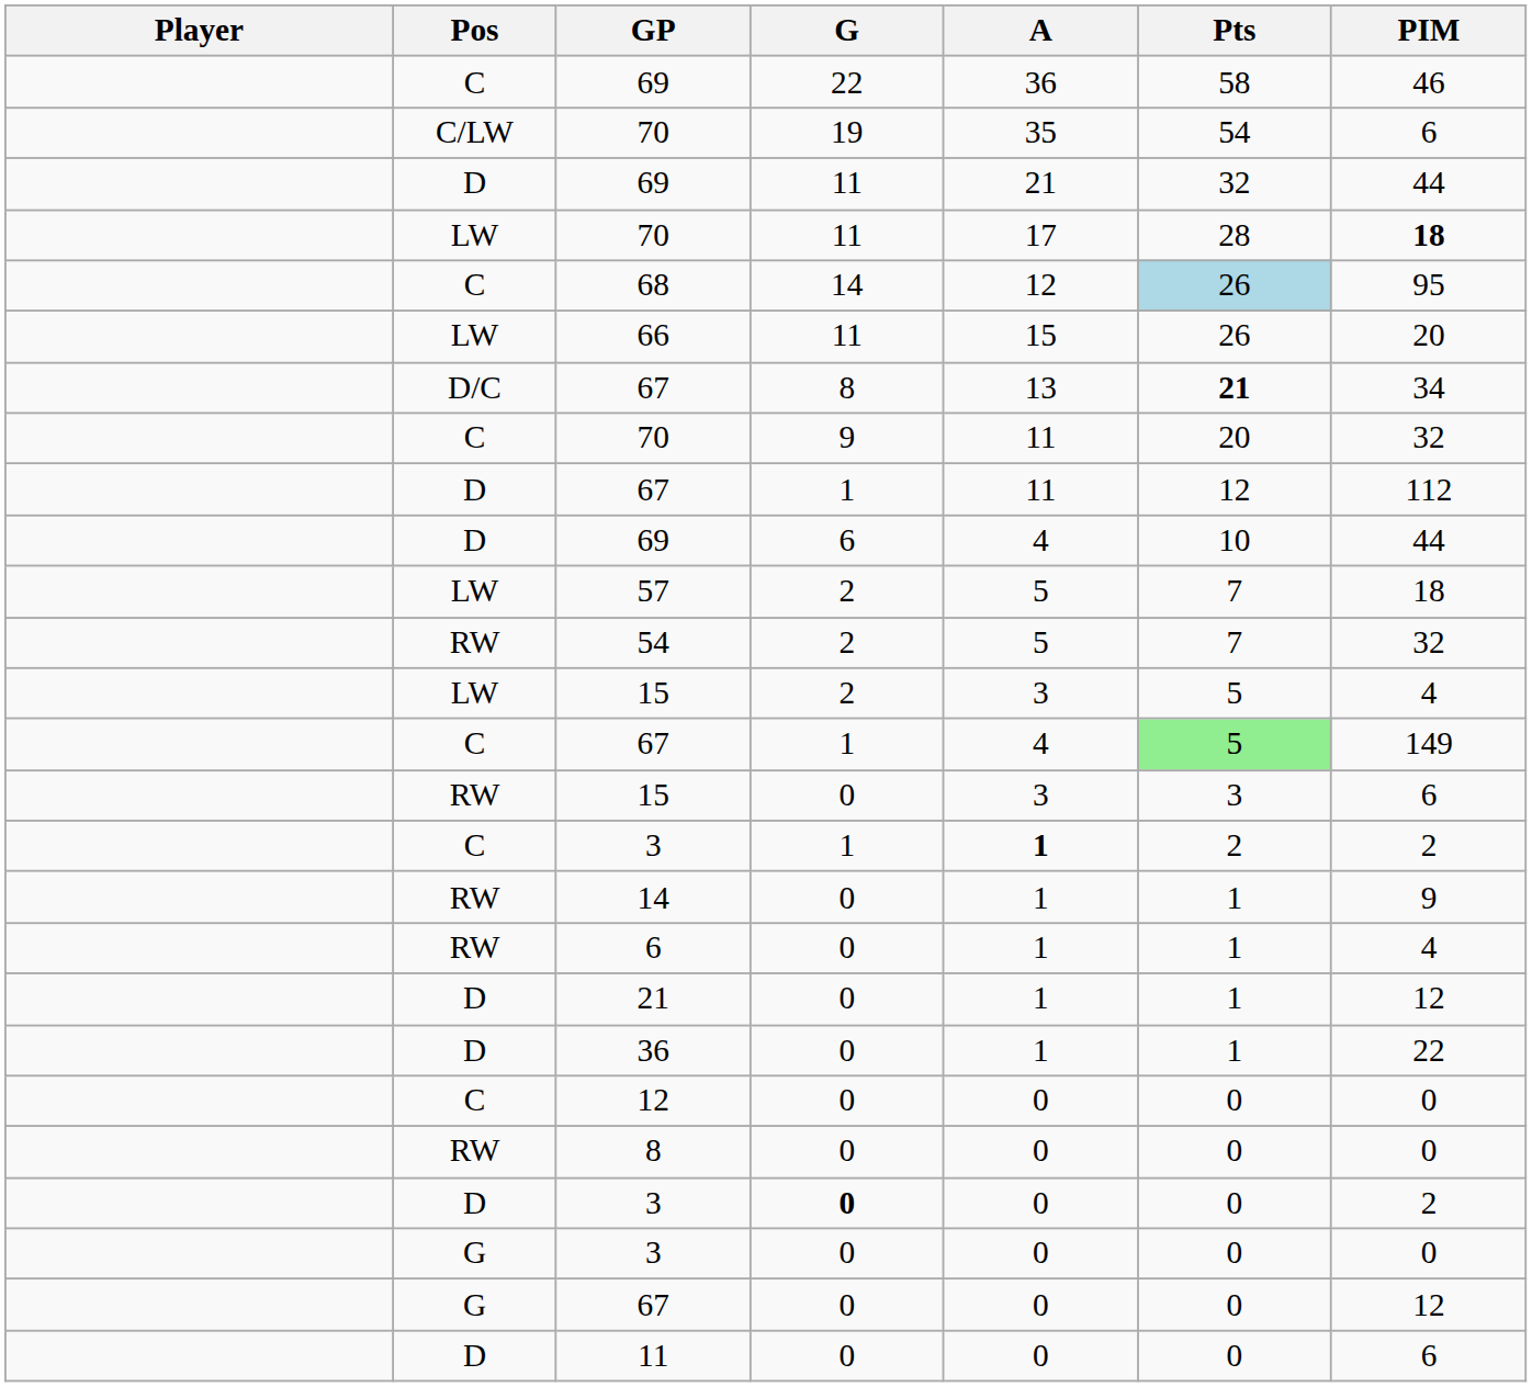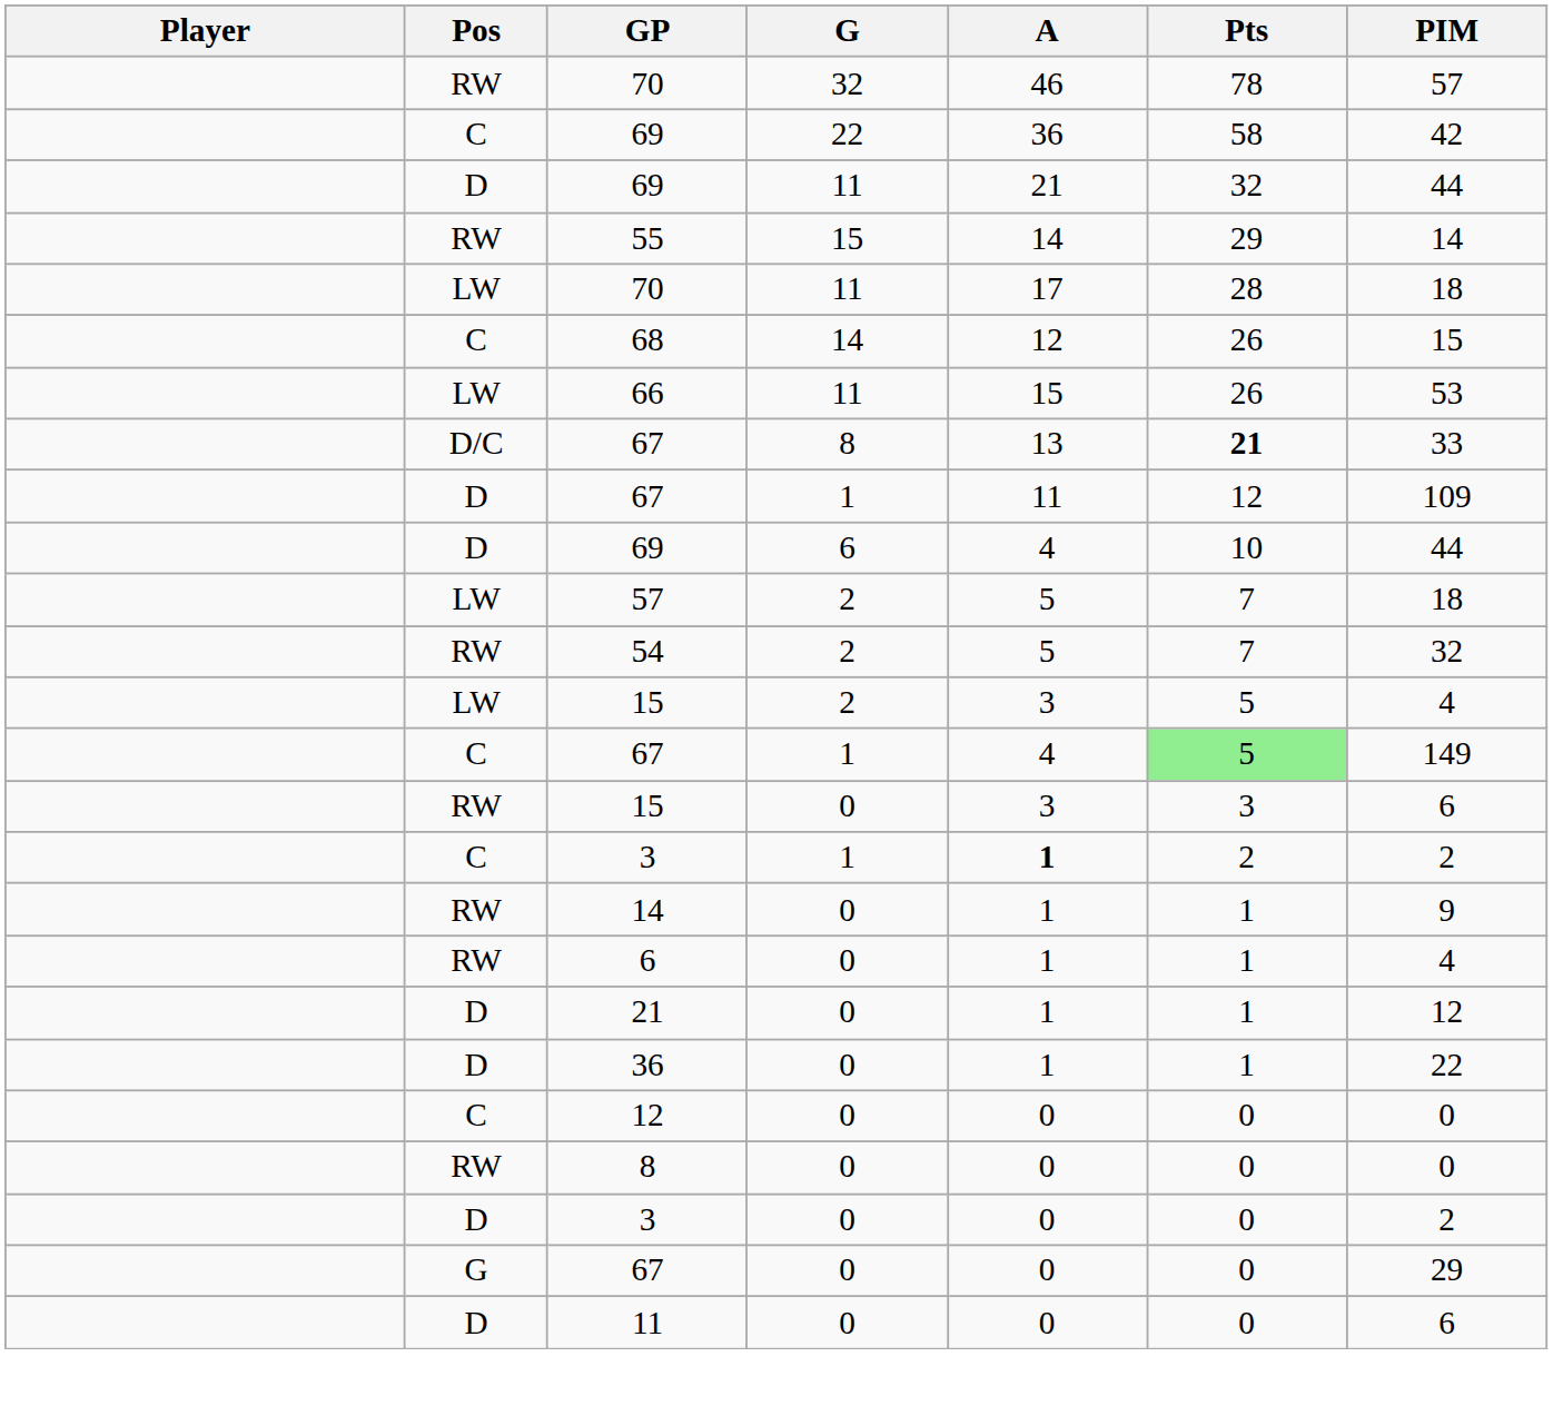+ row: RW | 70 | 32 | 46 | 78 | 57
C / 69 | PIM: 46 -> 42
- row: C/LW | 70 | 19 | 35 | 54 | 6
+ row: RW | 55 | 15 | 14 | 29 | 14
LW / 70 | PIM: bold -> normal
68 | Pts: lightblue background -> no background
68 | PIM: 95 -> 15
66 | PIM: 20 -> 53
D/C / 67 | PIM: 34 -> 33
- row: C | 70 | 9 | 11 | 20 | 32
D / 67 | PIM: 112 -> 109
D / 3 | G: bold -> normal
- row: G | 3 | 0 | 0 | 0 | 0
G / 67 | PIM: 12 -> 29
